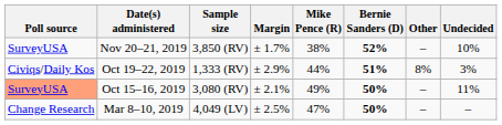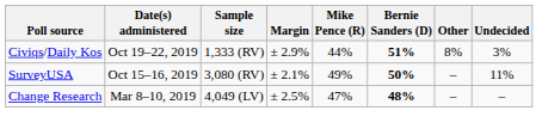- row: SurveyUSA | Nov 20–21, 2019 | 3,850 (RV) | ± 1.7% | 38% | 52% | – | 10%
Oct 15–16, 2019 | Poll source: lightsalmon background -> no background
Mar 8–10, 2019 | Bernie Sanders (D): 50% -> 48%
